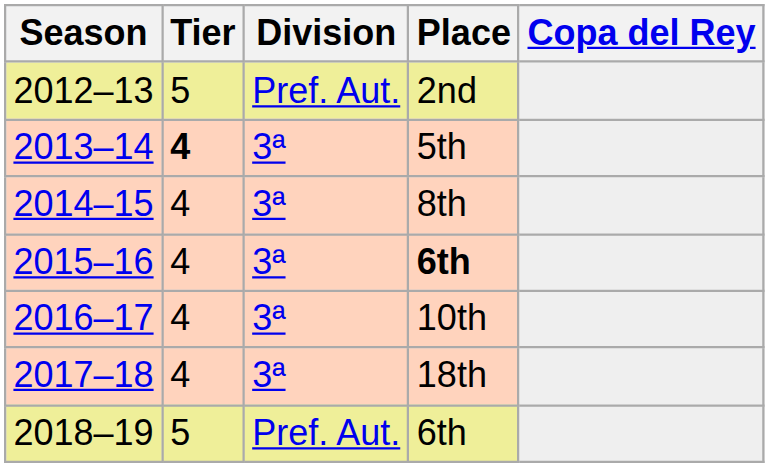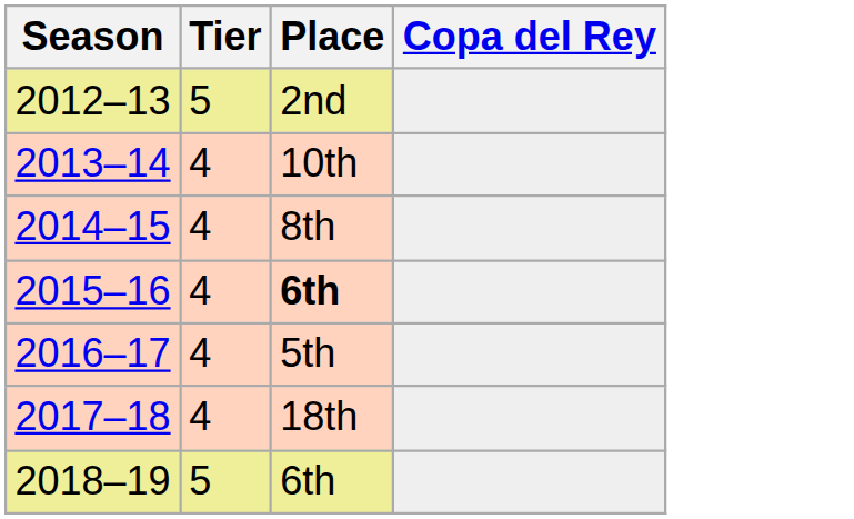- column: Division | Pref. Aut. | 3ª | 3ª | 3ª | 3ª | 3ª | Pref. Aut.
2013–14 | Tier: bold -> normal
2013–14 | Place: 5th -> 10th
2016–17 | Place: 10th -> 5th
